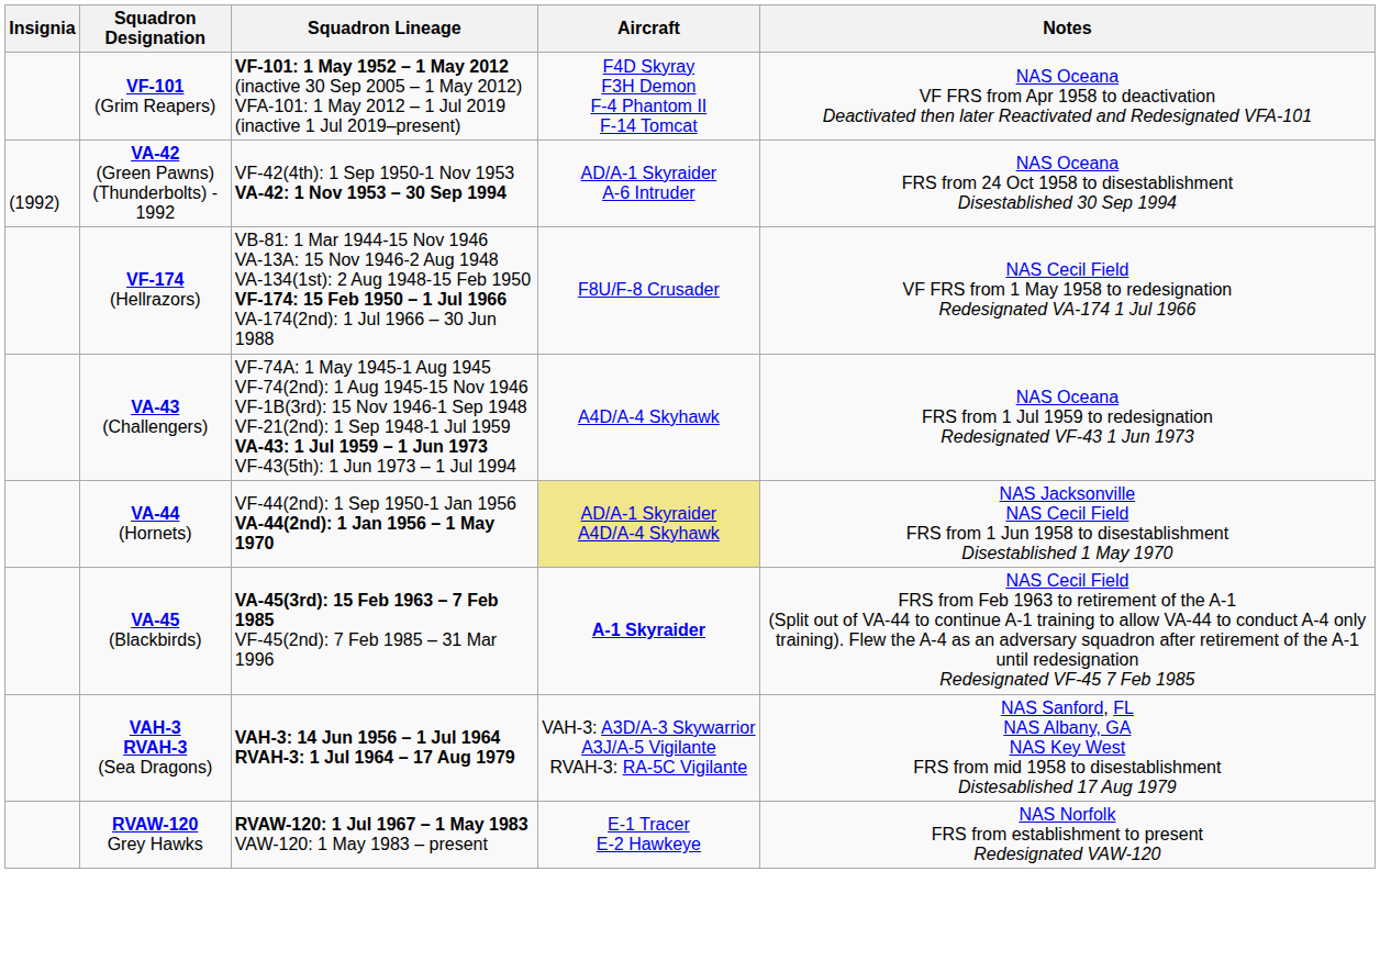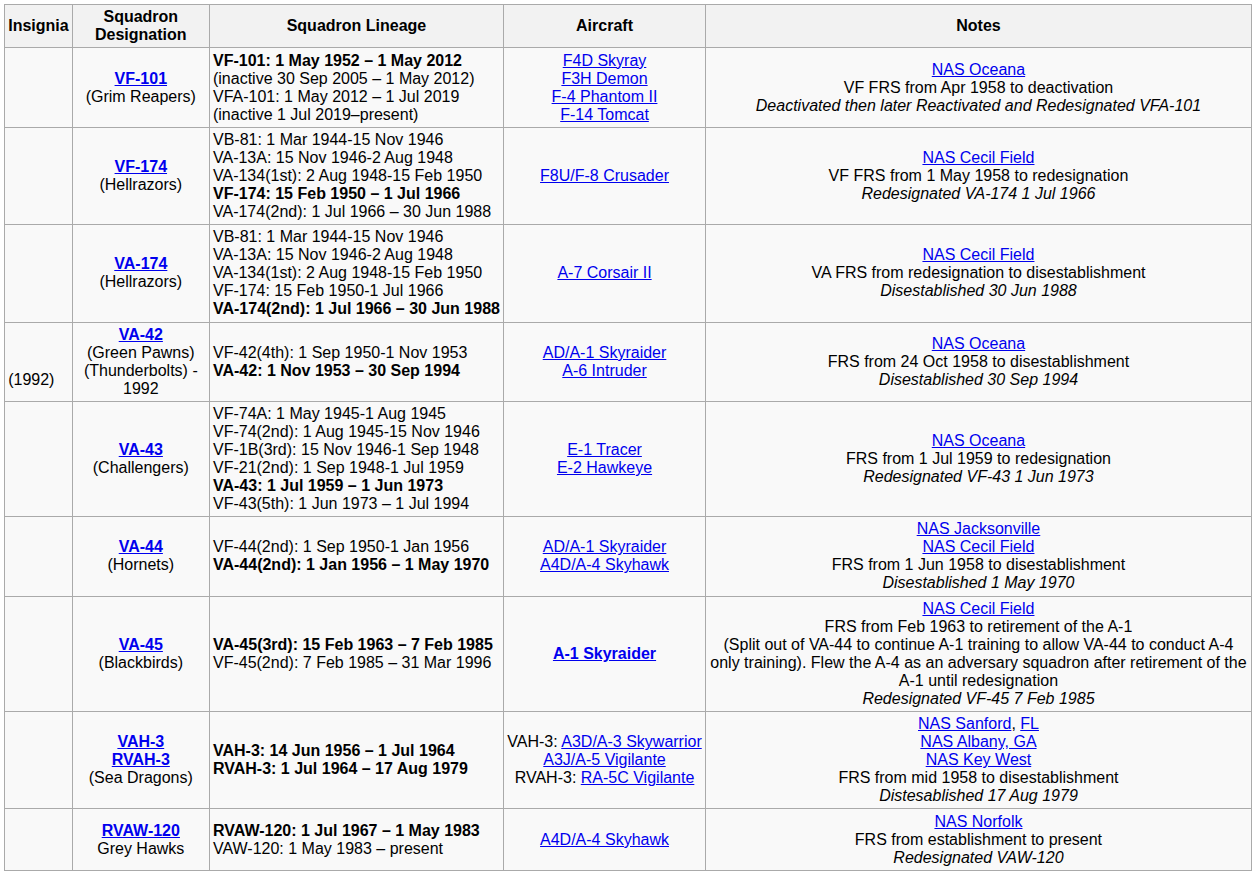rows swapped: VF-174 (Hellrazors) <-> VA-42 (Green Pawns) (Thunderbolts) - 1992
+ row: VA-174 (Hellrazors) | VB-81: 1 Mar 1944-15 Nov 1946 VA-13A: 15 Nov 1946-2 Aug 1948 VA-134(1st): 2 Aug 1948-15 Feb 1950 VF-174: 15 Feb 1950-1 Jul 1966 VA-174(2nd): 1 Jul 1966 – 30 Jun 1988 | A-7 Corsair II | NAS Cecil Field VA FRS from redesignation to disestablishment Disestablished 30 Jun 1988
VA-43 (Challengers) | Aircraft: A4D/A-4 Skyhawk -> E-1 Tracer E-2 Hawkeye
VA-44 (Hornets) | Aircraft: khaki background -> no background
RVAW-120 Grey Hawks | Aircraft: E-1 Tracer E-2 Hawkeye -> A4D/A-4 Skyhawk
